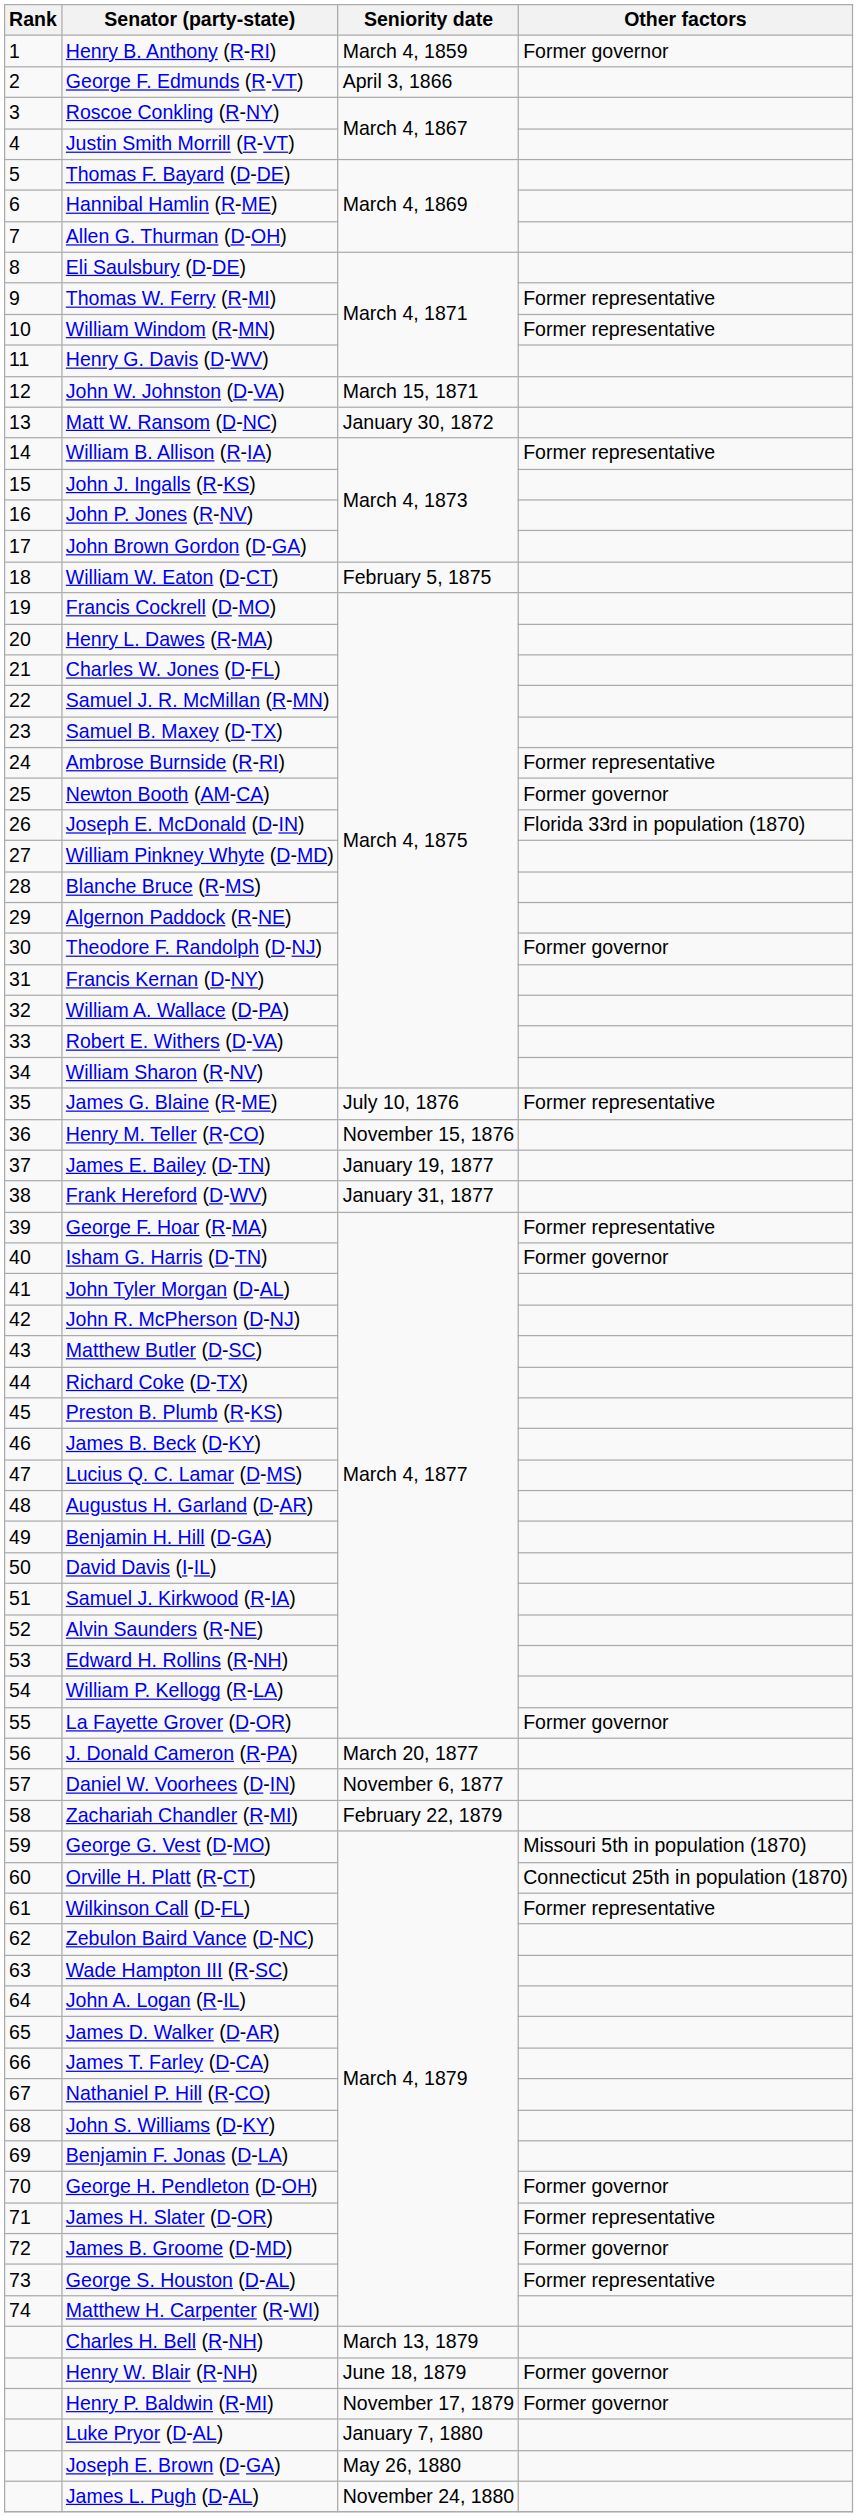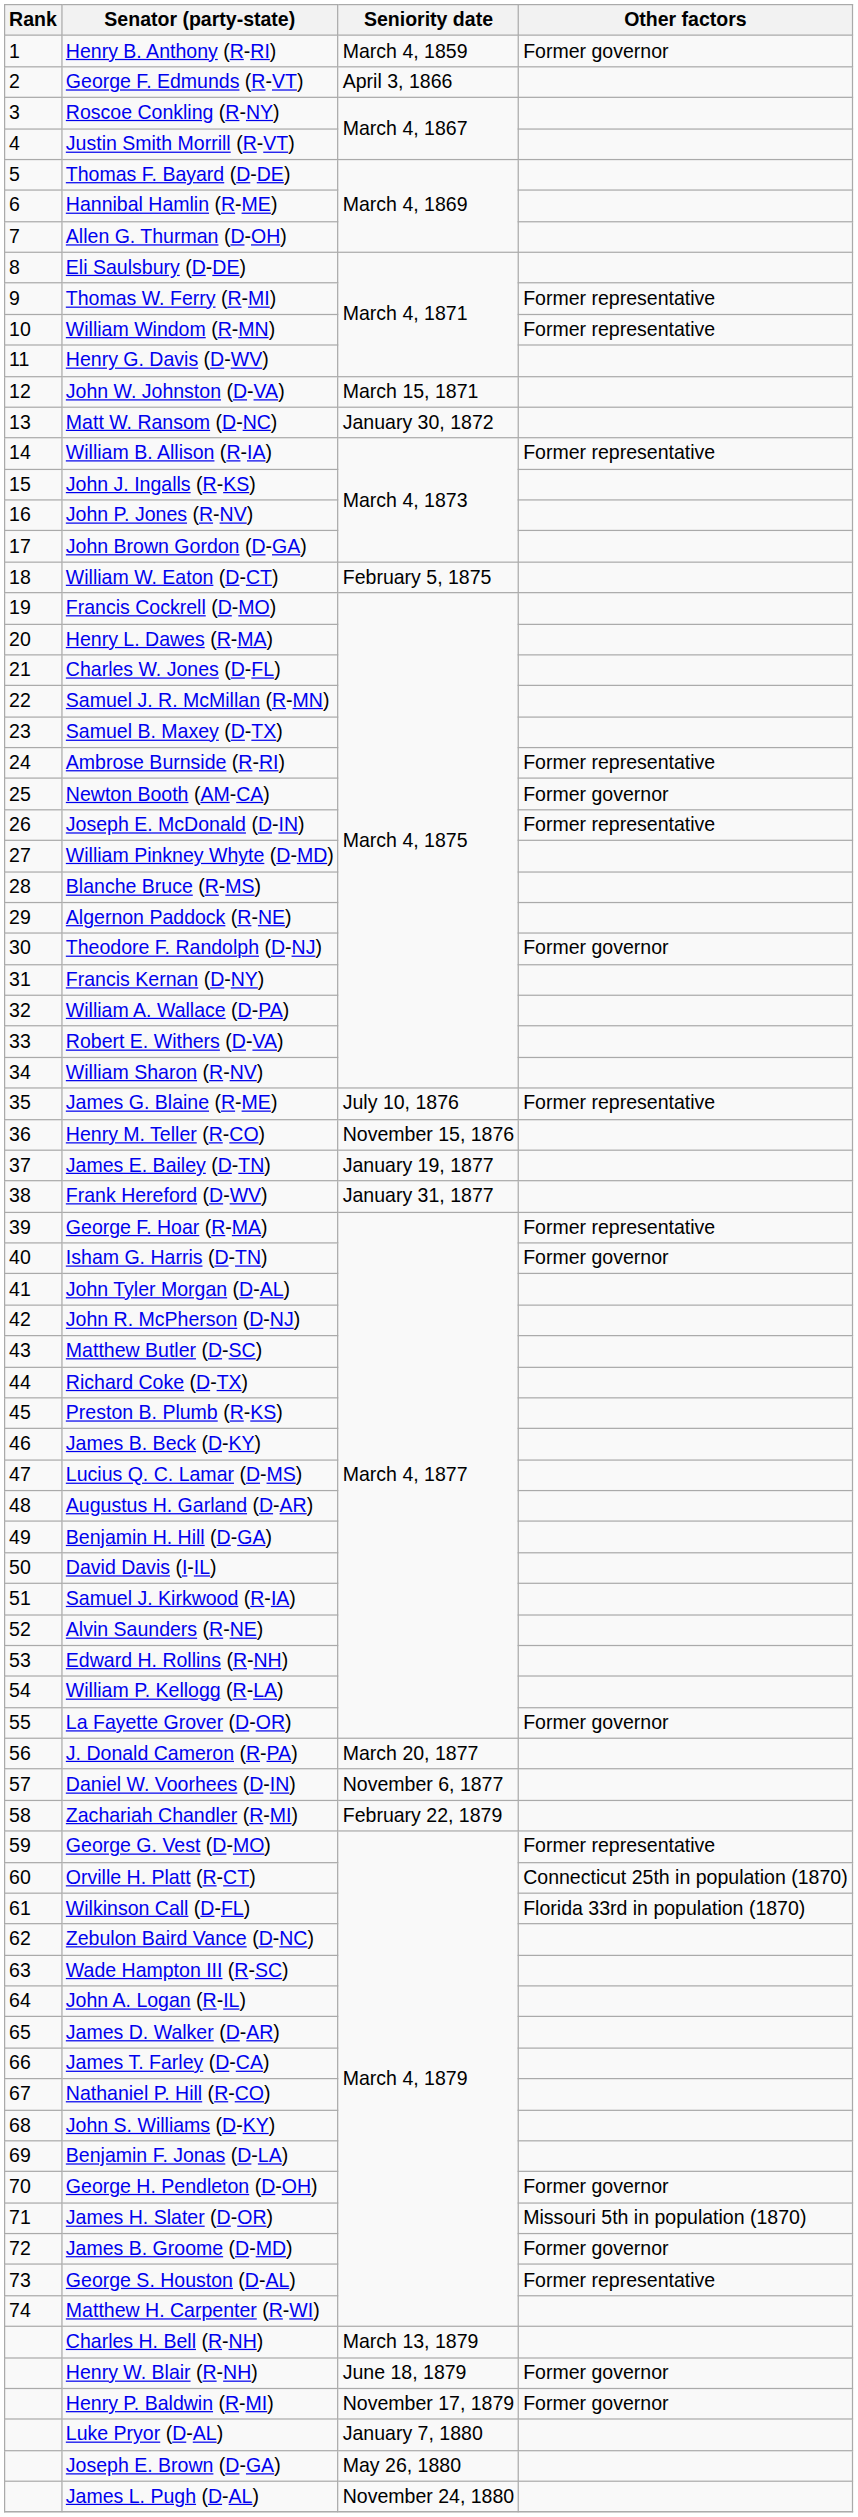Joseph E. McDonald (D-IN) | Other factors: Florida 33rd in population (1870) -> Former representative
George G. Vest (D-MO) | Other factors: Missouri 5th in population (1870) -> Former representative
Wilkinson Call (D-FL) | Other factors: Former representative -> Florida 33rd in population (1870)
James H. Slater (D-OR) | Other factors: Former representative -> Missouri 5th in population (1870)
